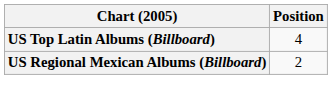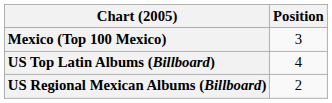+ row: Mexico (Top 100 Mexico) | 3
